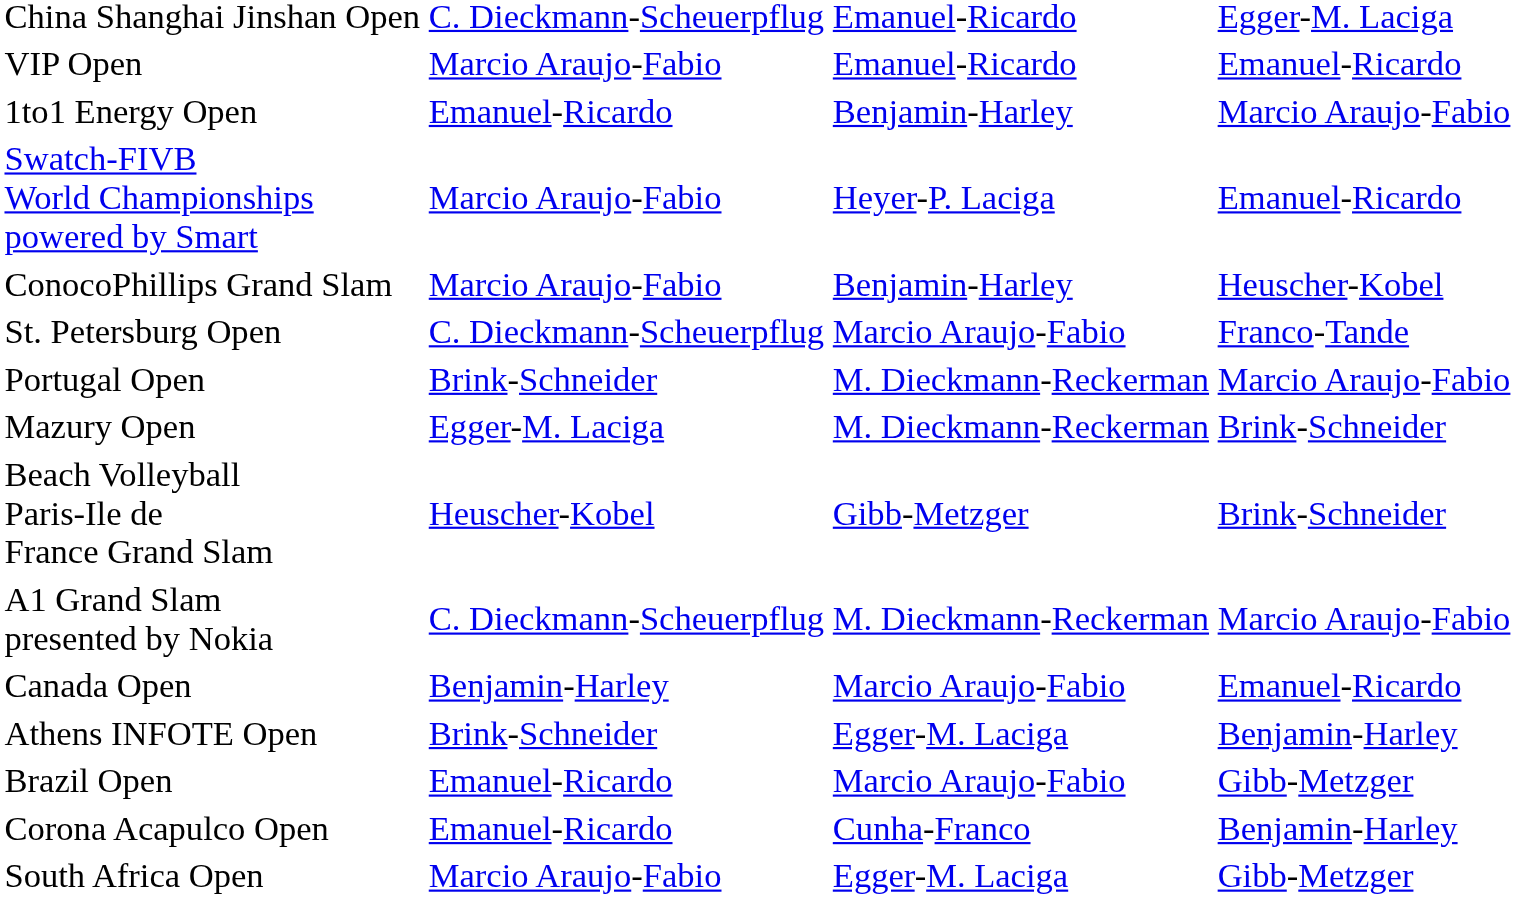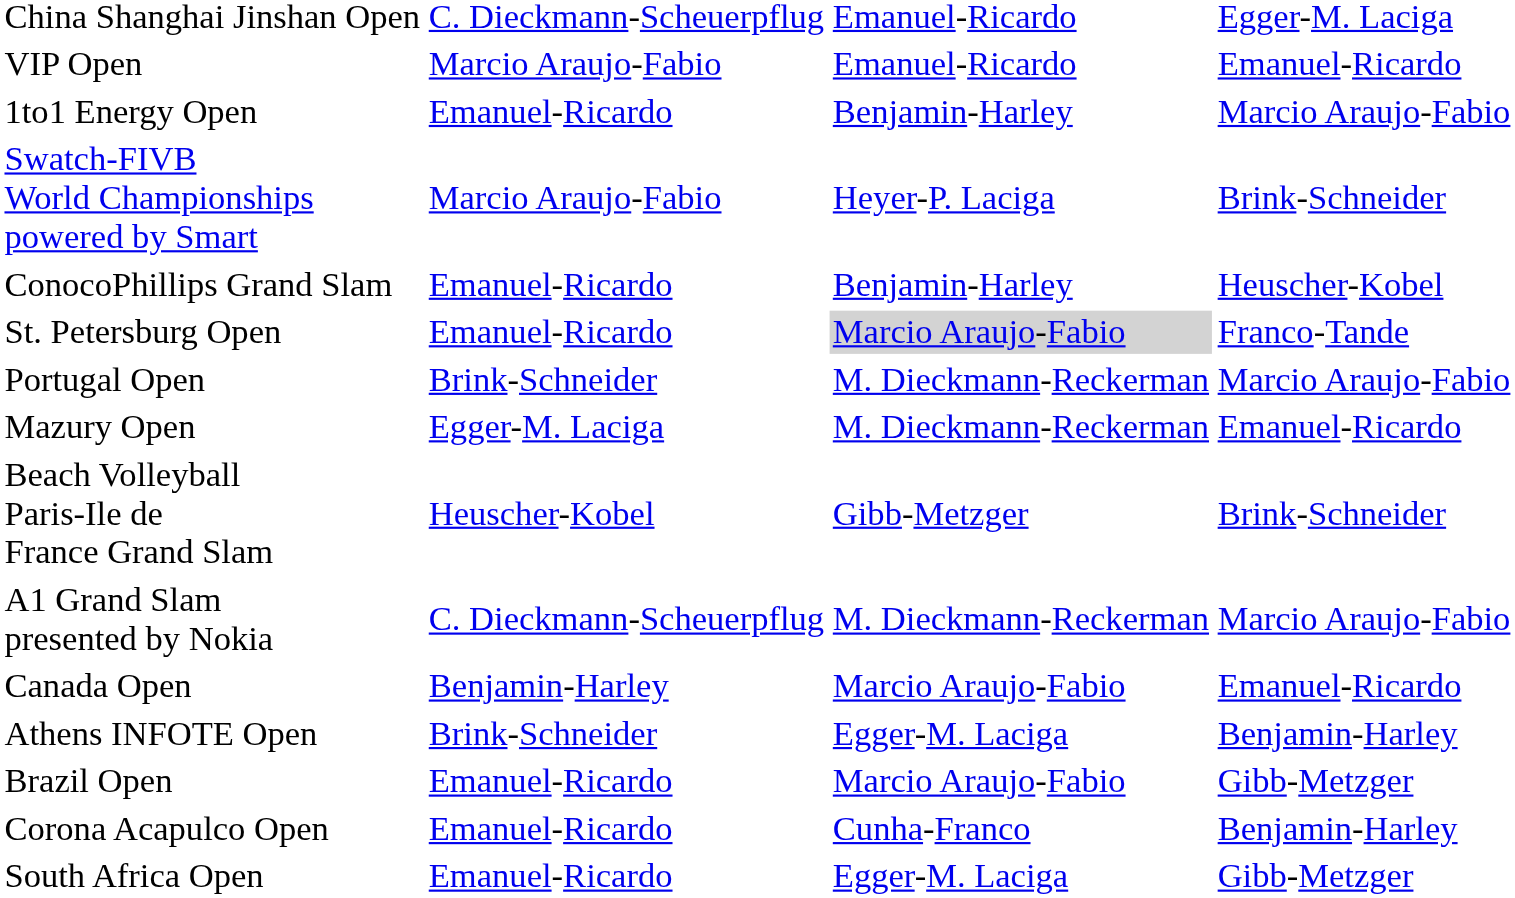Swatch-FIVB World Championships powered by Smart | column 4: Emanuel-Ricardo -> Brink-Schneider
ConocoPhillips Grand Slam | column 2: Marcio Araujo-Fabio -> Emanuel-Ricardo
St. Petersburg Open | column 2: C. Dieckmann-Scheuerpflug -> Emanuel-Ricardo
St. Petersburg Open | column 3: no background -> lightgrey background
Mazury Open | column 4: Brink-Schneider -> Emanuel-Ricardo
South Africa Open | column 2: Marcio Araujo-Fabio -> Emanuel-Ricardo
